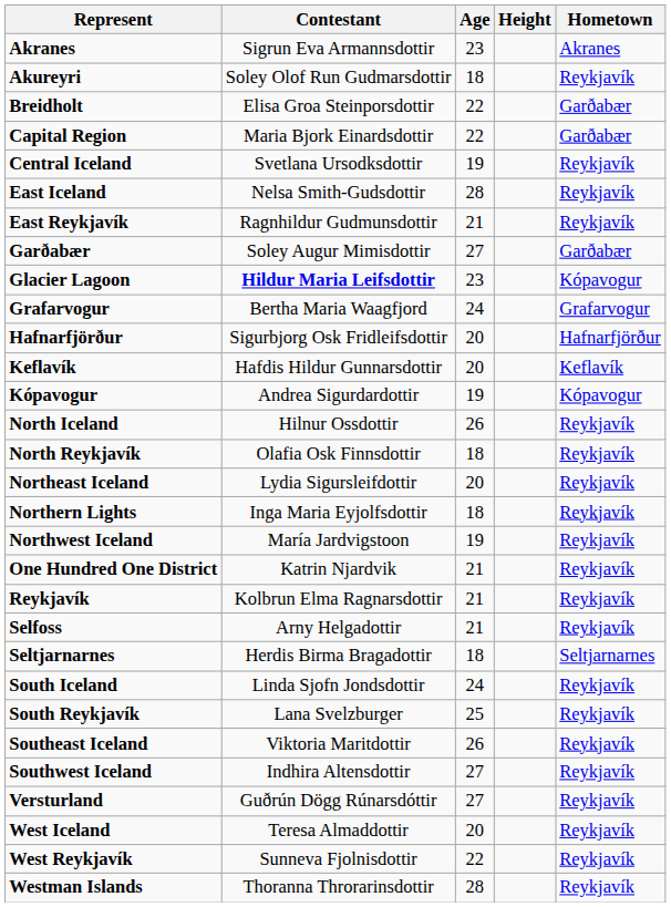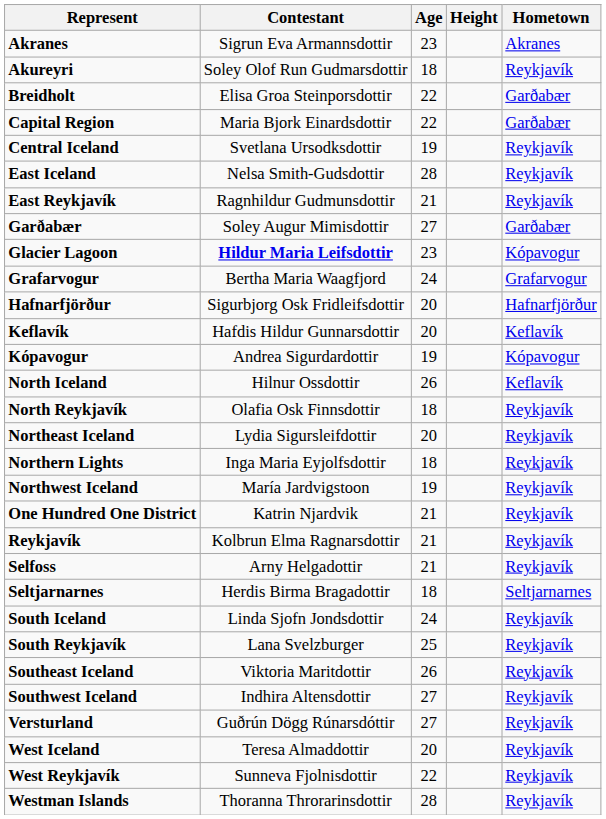North Iceland | Hometown: Reykjavík -> Keflavík
